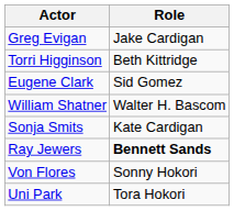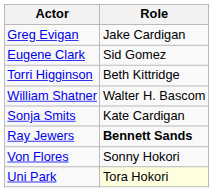rows swapped: Eugene Clark <-> Torri Higginson
Uni Park | Role: no background -> lightyellow background
